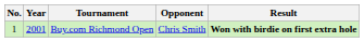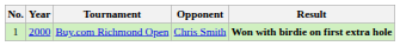Buy.com Richmond Open | Year: 2001 -> 2000
